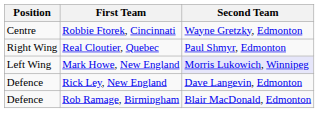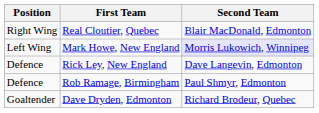- row: Centre | Robbie Ftorek, Cincinnati | Wayne Gretzky, Edmonton
Real Cloutier, Quebec | Second Team: Paul Shmyr, Edmonton -> Blair MacDonald, Edmonton
Rob Ramage, Birmingham | Second Team: Blair MacDonald, Edmonton -> Paul Shmyr, Edmonton
+ row: Goaltender | Dave Dryden, Edmonton | Richard Brodeur, Quebec
